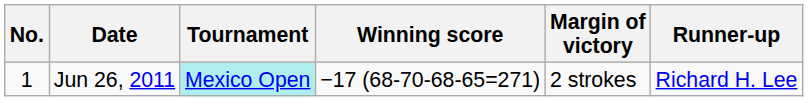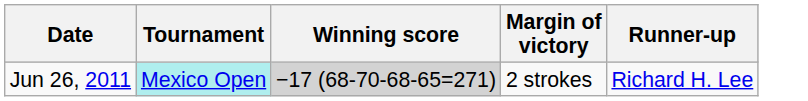- column: No. | 1
Jun 26, 2011 | Winning score: no background -> lightgrey background
